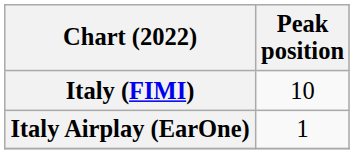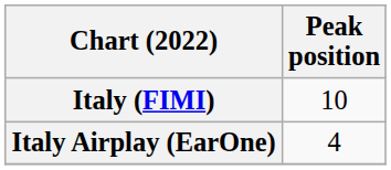Italy Airplay (EarOne) | Peak position: 1 -> 4
